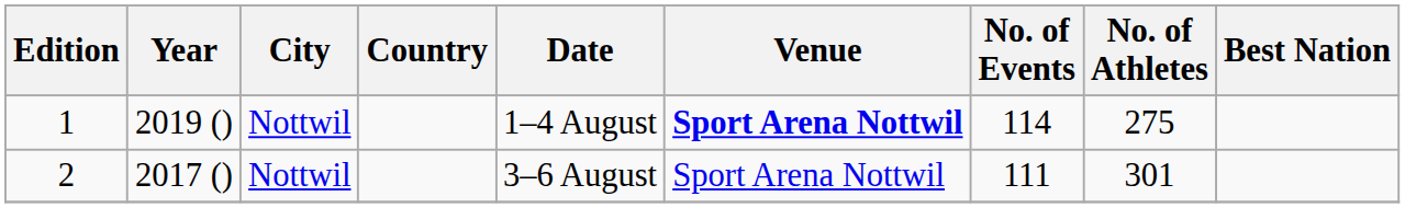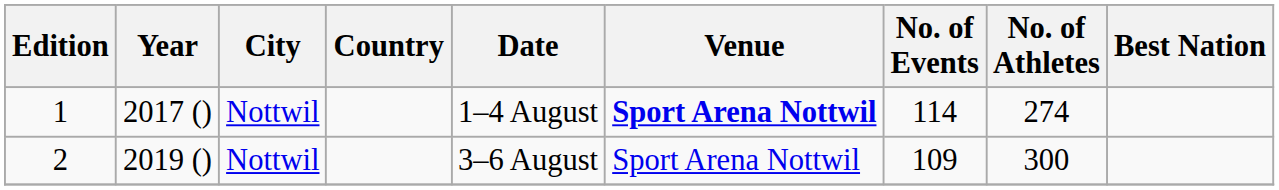1 | Year: 2019 () -> 2017 ()
1 | No. of Athletes: 275 -> 274
2 | Year: 2017 () -> 2019 ()
2 | No. of Events: 111 -> 109
2 | No. of Athletes: 301 -> 300
